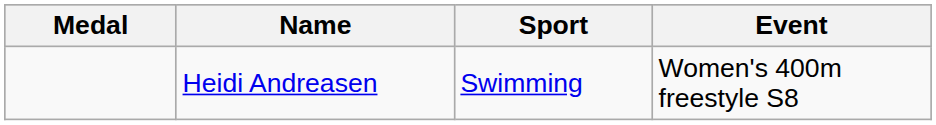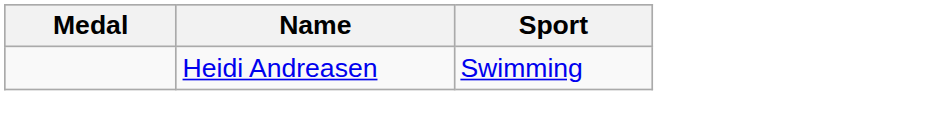- column: Event | Women's 400m freestyle S8
